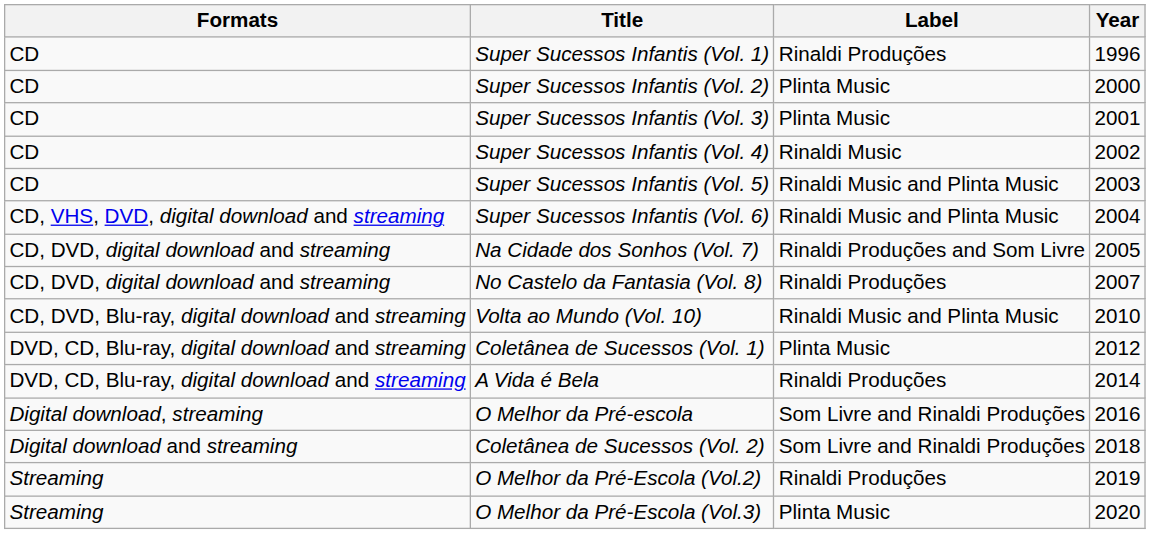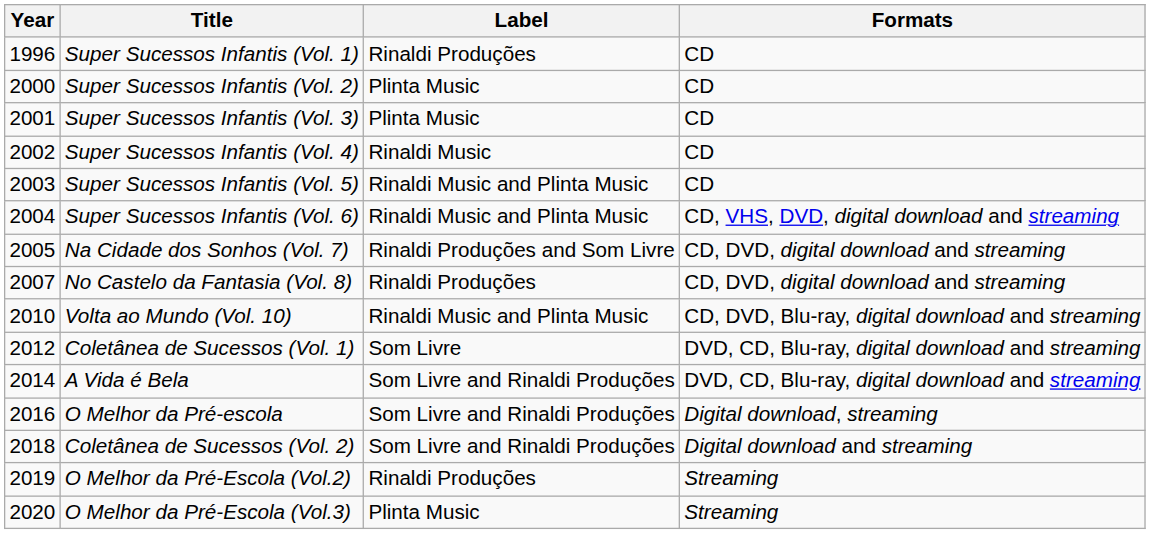columns swapped: Year <-> Formats
Coletânea de Sucessos (Vol. 1) | Label: Plinta Music -> Som Livre
A Vida é Bela | Label: Rinaldi Produções -> Som Livre and Rinaldi Produções
